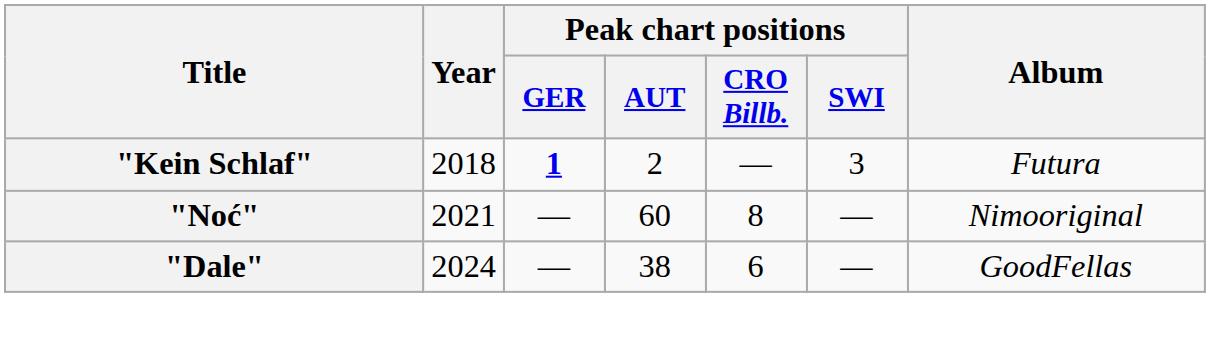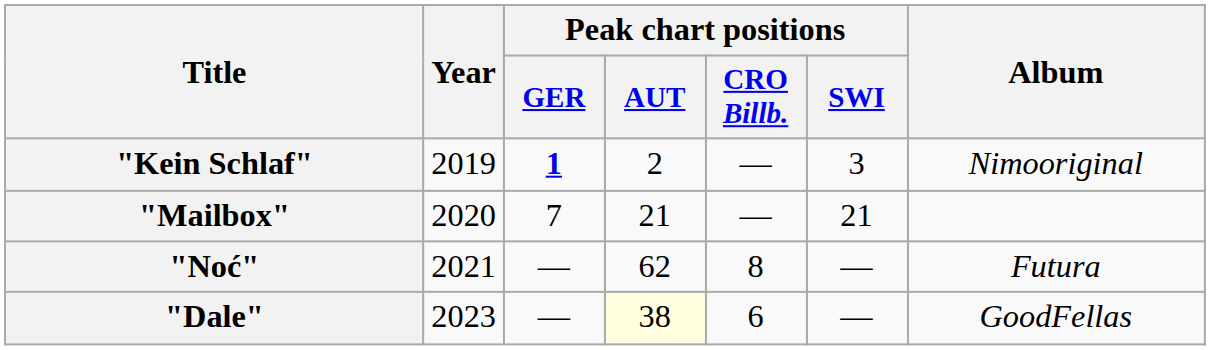"Kein Schlaf" | Year: 2018 -> 2019
"Kein Schlaf" | Album: Futura -> Nimooriginal
+ row: "Mailbox" | 2020 | 7 | 21 | — | 21
"Noć" | Peak chart positions / AUT: 60 -> 62
"Noć" | Album: Nimooriginal -> Futura
"Dale" | Year: 2024 -> 2023
"Dale" | Peak chart positions / AUT: no background -> lightyellow background
